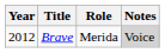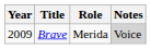Brave | Year: 2012 -> 2009
